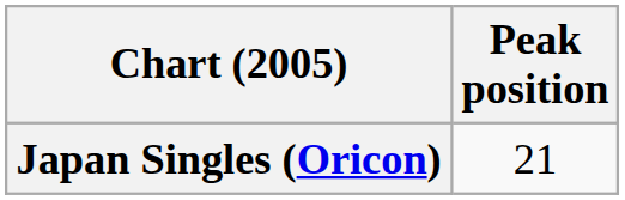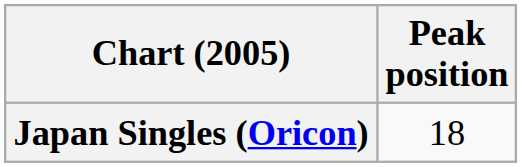Japan Singles (Oricon) | Peak position: 21 -> 18
